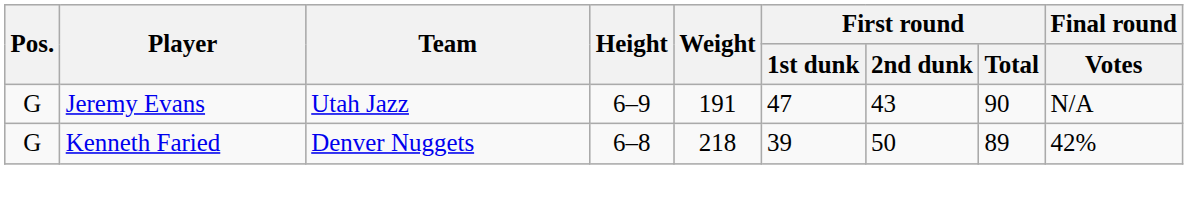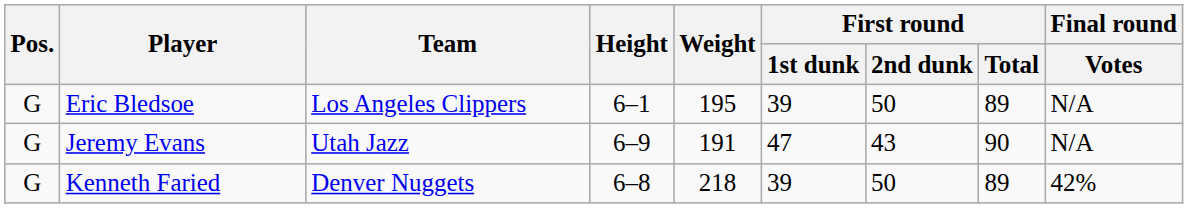+ row: G | Eric Bledsoe | Los Angeles Clippers | 6–1 | 195 | 39 | 50 | 89 | N/A
